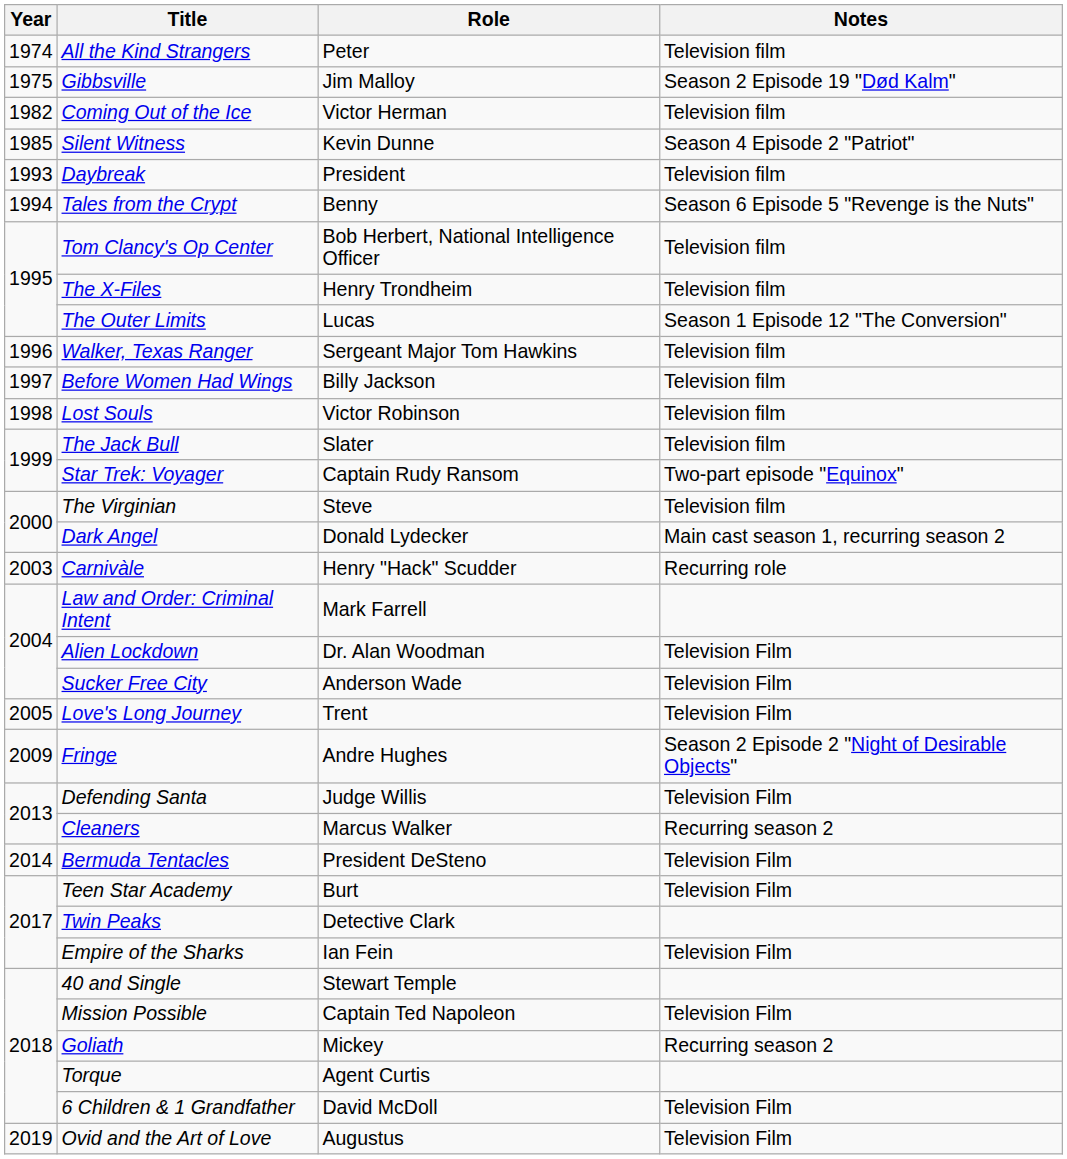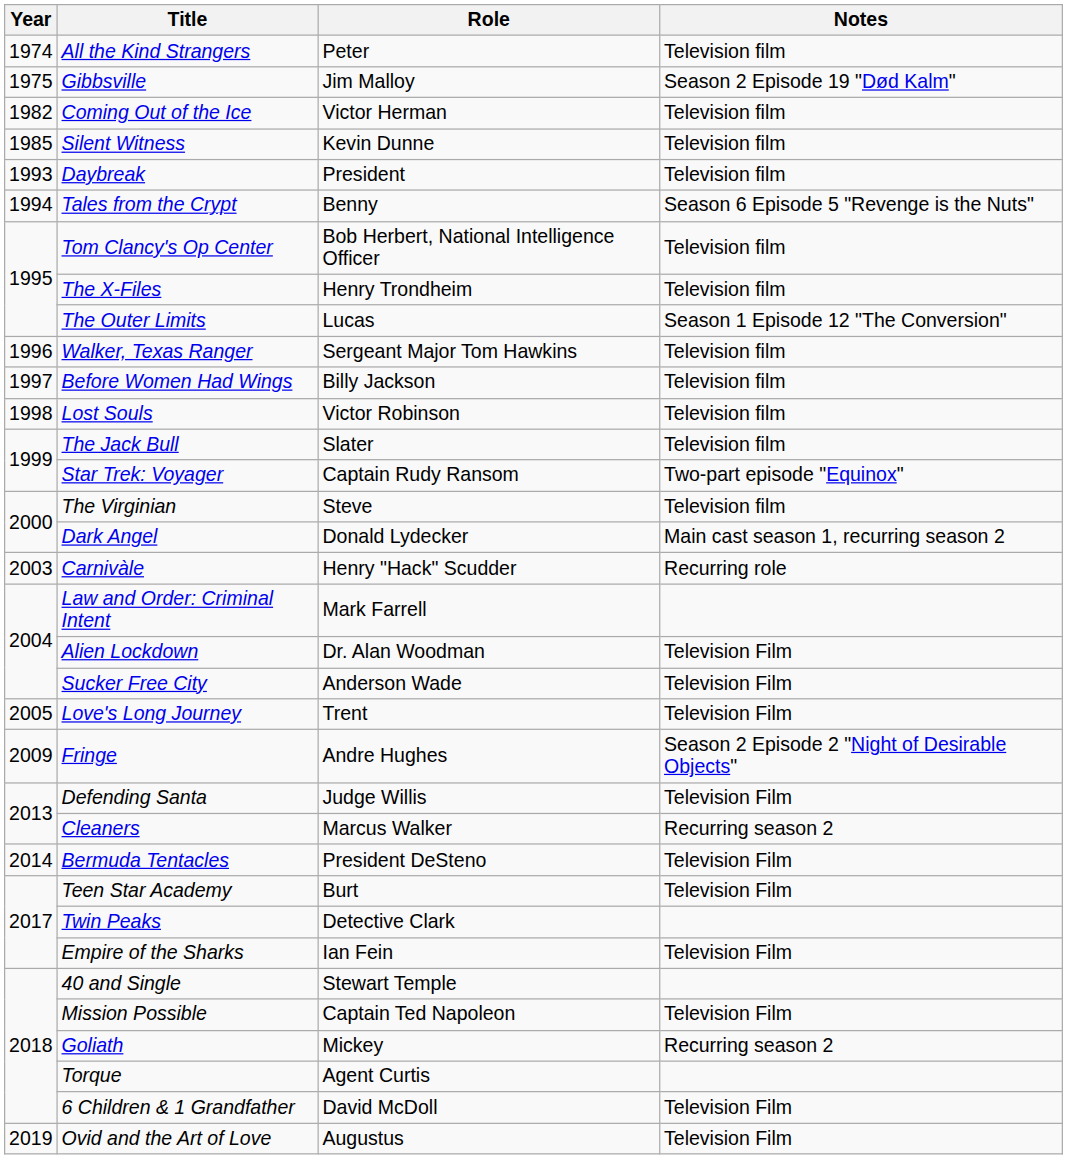Silent Witness | Notes: Season 4 Episode 2 "Patriot" -> Television film
